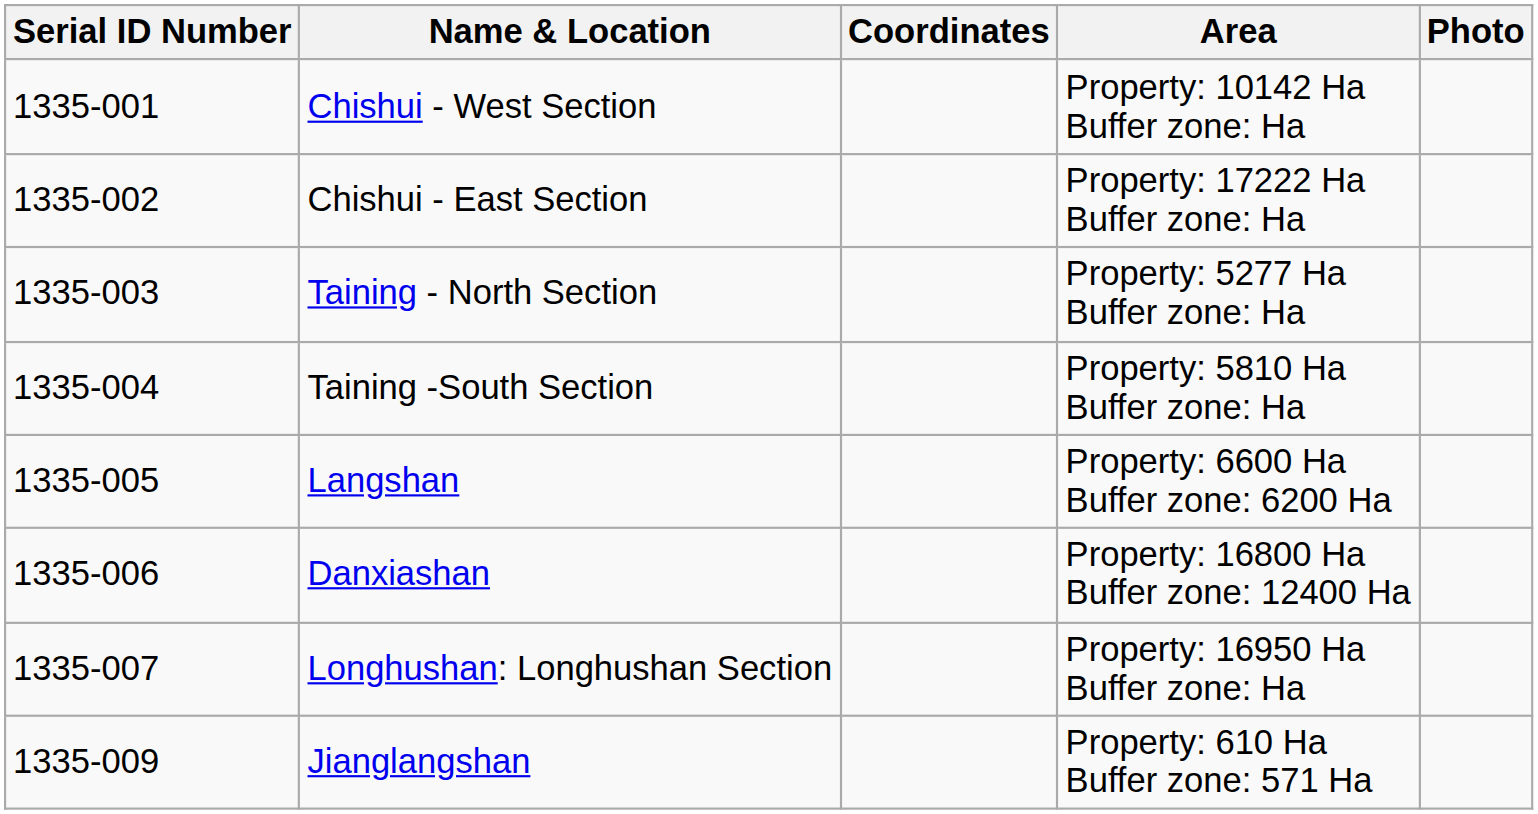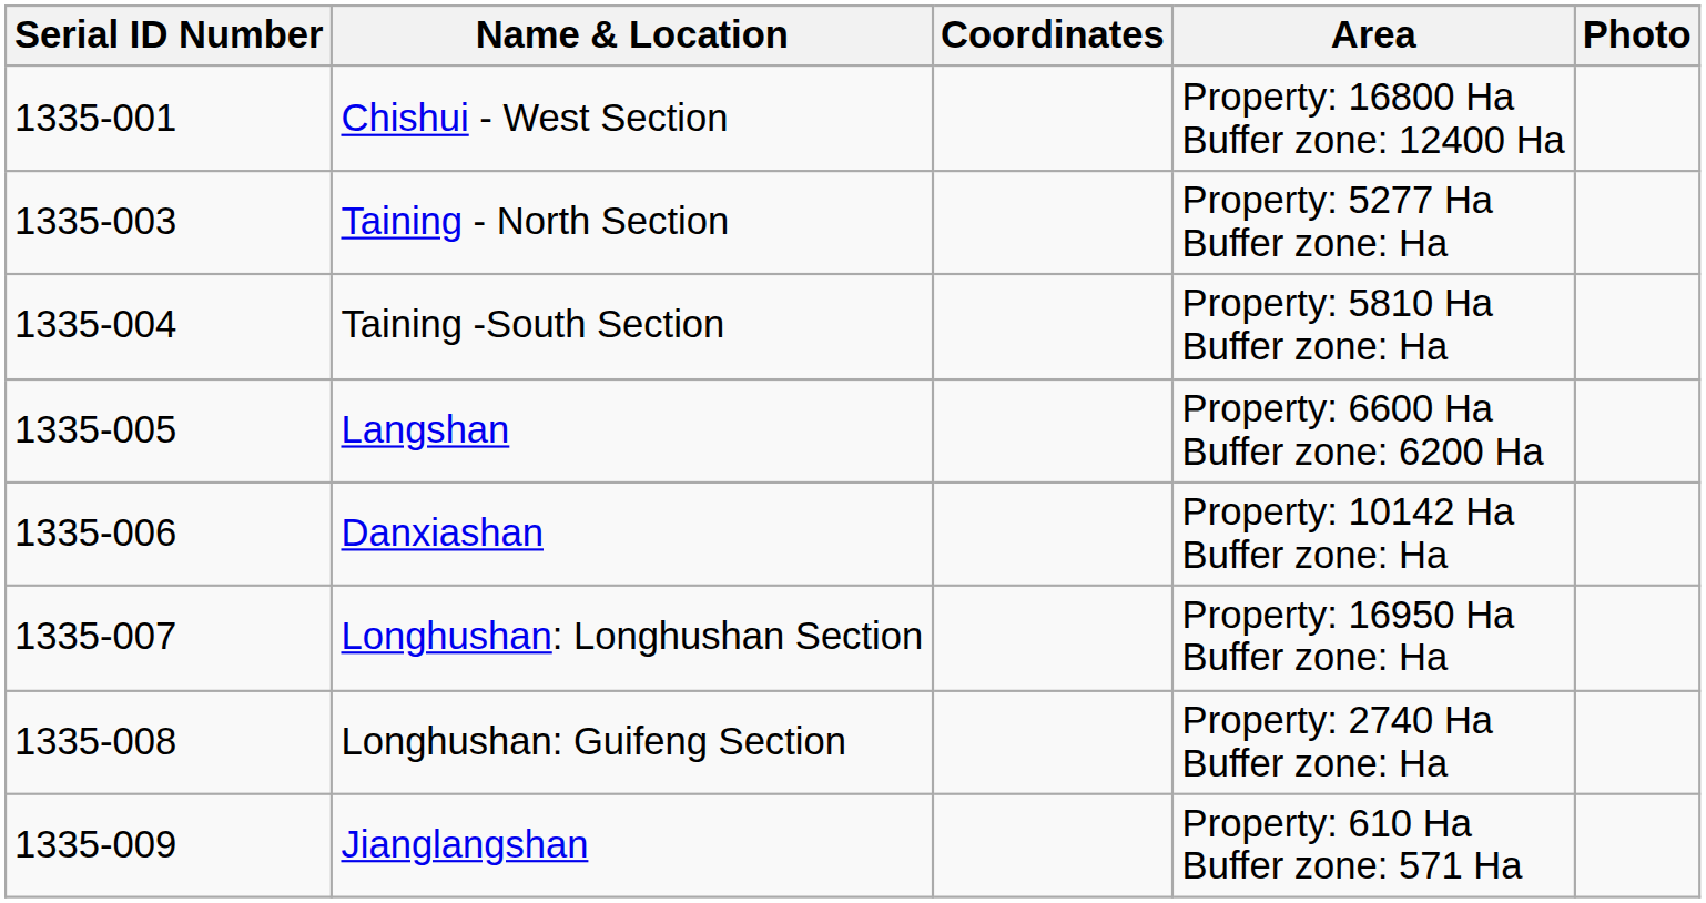Chishui - West Section | Area: Property: 10142 Ha Buffer zone: Ha -> Property: 16800 Ha Buffer zone: 12400 Ha
- row: 1335-002 | Chishui - East Section | Property: 17222 Ha Buffer zone: Ha
Danxiashan | Area: Property: 16800 Ha Buffer zone: 12400 Ha -> Property: 10142 Ha Buffer zone: Ha
+ row: 1335-008 | Longhushan: Guifeng Section | Property: 2740 Ha Buffer zone: Ha
